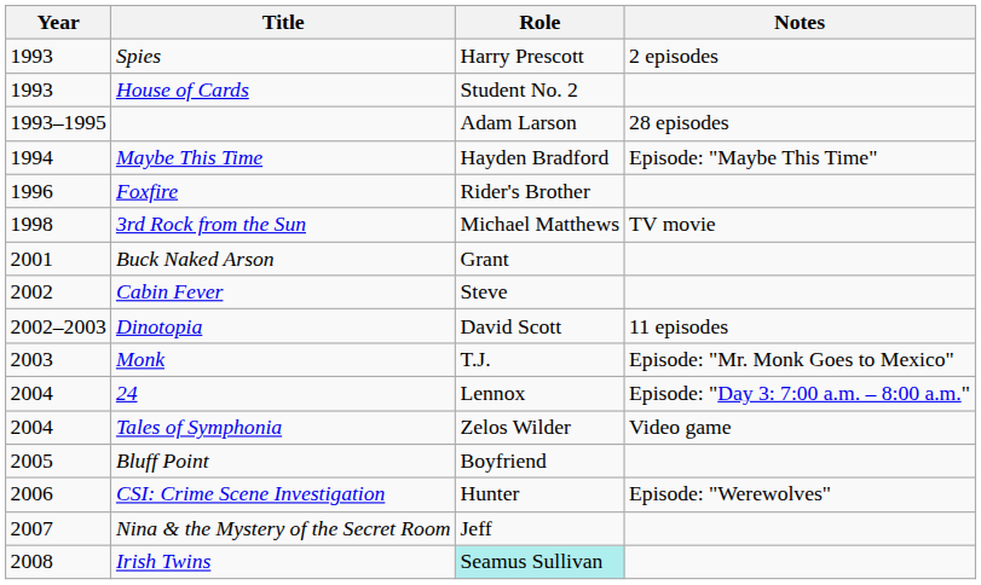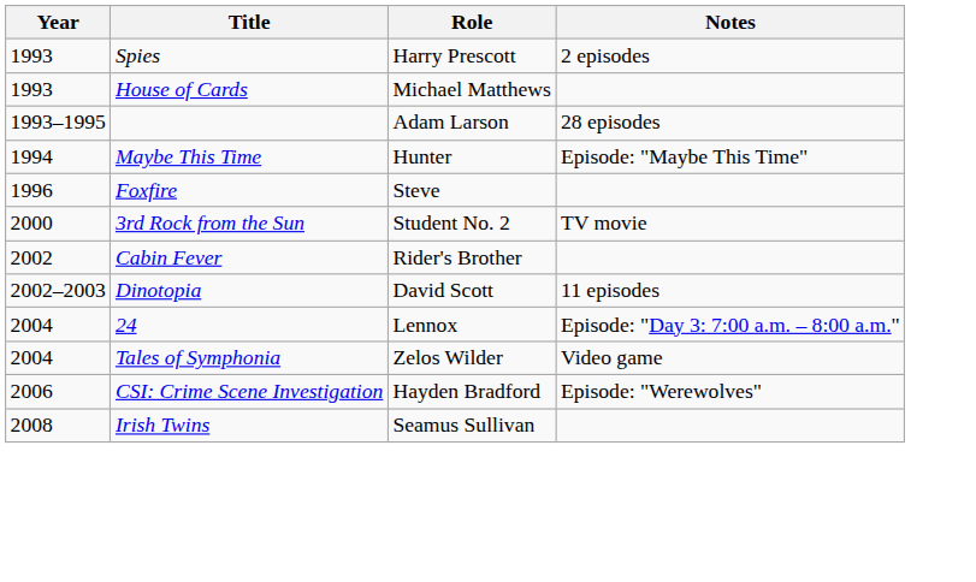House of Cards | Role: Student No. 2 -> Michael Matthews
Maybe This Time | Role: Hayden Bradford -> Hunter
Foxfire | Role: Rider's Brother -> Steve
3rd Rock from the Sun | Year: 1998 -> 2000
3rd Rock from the Sun | Role: Michael Matthews -> Student No. 2
- row: 2001 | Buck Naked Arson | Grant
Cabin Fever | Role: Steve -> Rider's Brother
- row: 2003 | Monk | T.J. | Episode: "Mr. Monk Goes to Mexico"
- row: 2005 | Bluff Point | Boyfriend
CSI: Crime Scene Investigation | Role: Hunter -> Hayden Bradford
- row: 2007 | Nina & the Mystery of the Secret Room | Jeff
Irish Twins | Role: paleturquoise background -> no background
